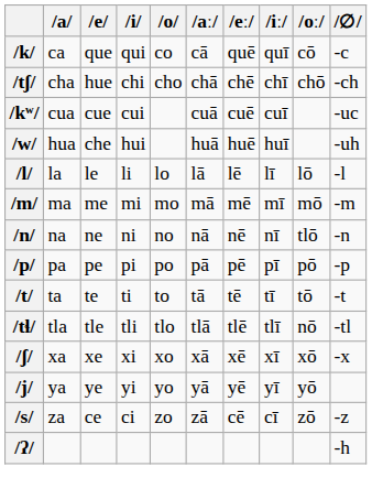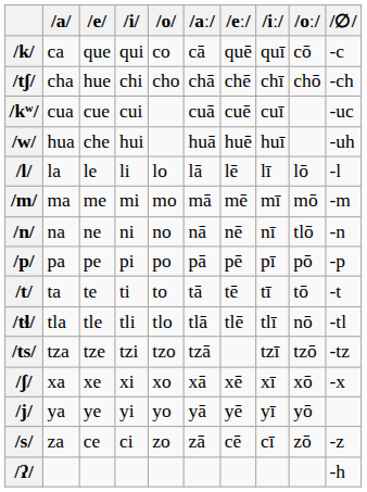+ row: /ts/ | tza | tze | tzi | tzo | tzā | tzī | tzō | -tz
